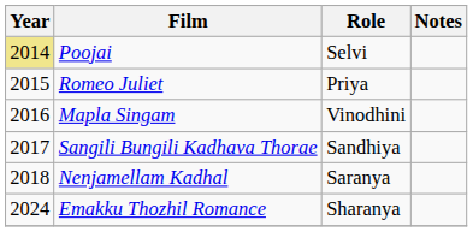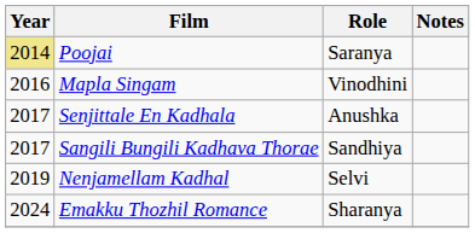Poojai | Role: Selvi -> Saranya
- row: 2015 | Romeo Juliet | Priya
+ row: 2017 | Senjittale En Kadhala | Anushka
Nenjamellam Kadhal | Year: 2018 -> 2019
Nenjamellam Kadhal | Role: Saranya -> Selvi
